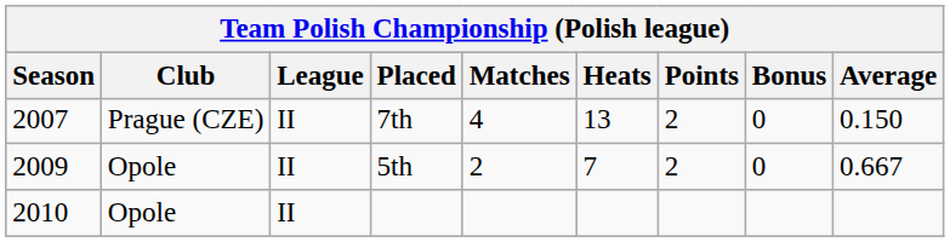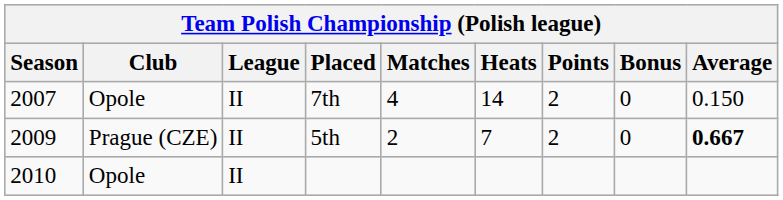7th | Club: Prague (CZE) -> Opole
7th | Heats: 13 -> 14
5th | Club: Opole -> Prague (CZE)
5th | Average: normal -> bold
